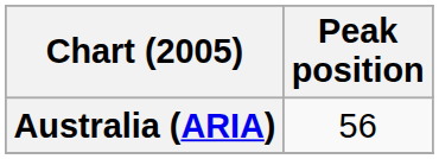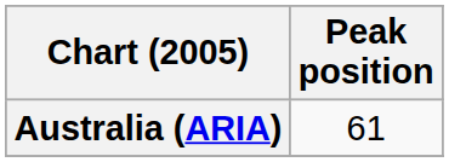Australia (ARIA) | Peak position: 56 -> 61
